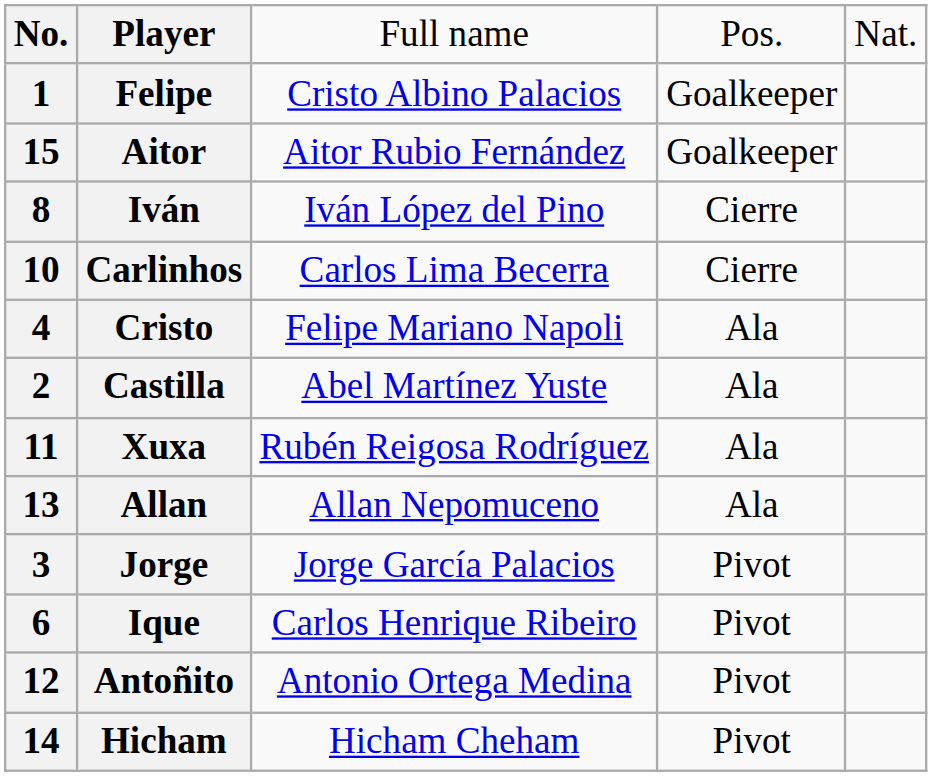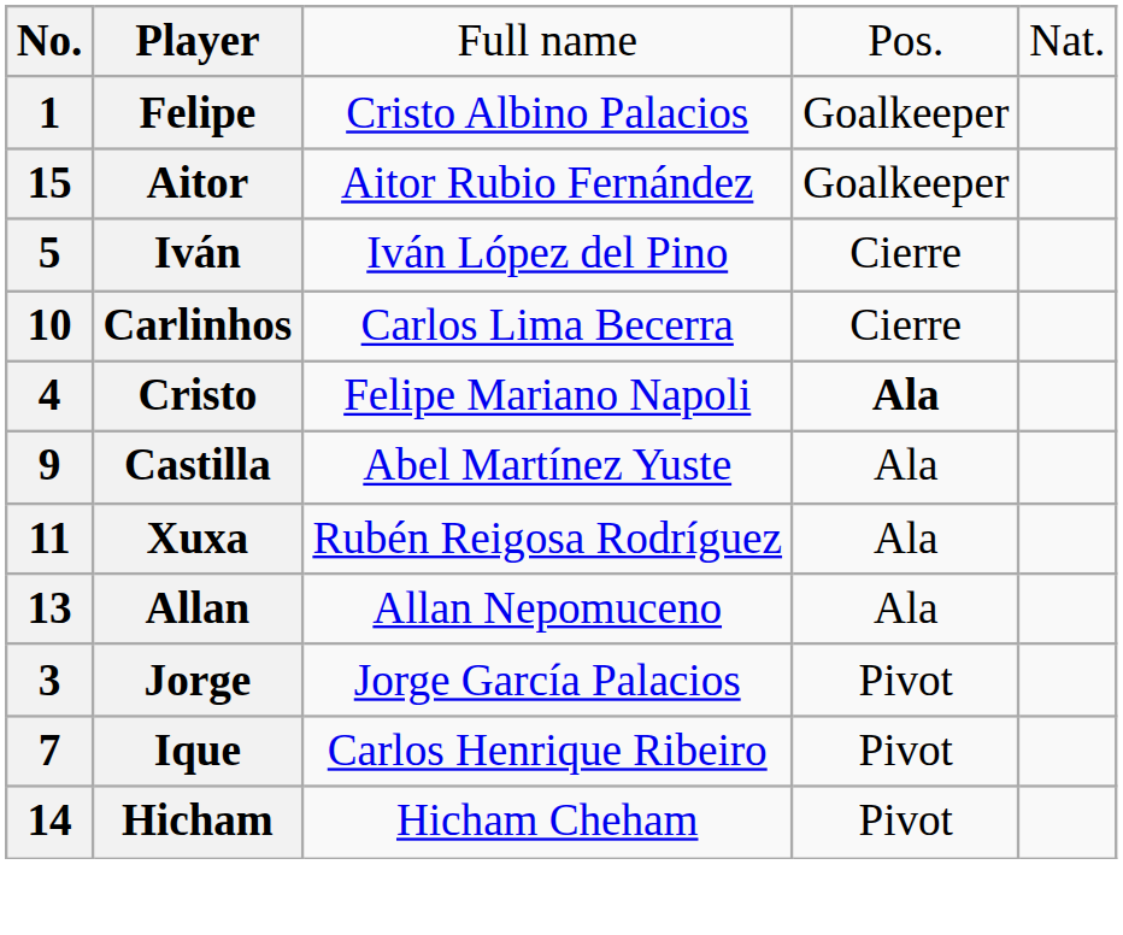Iván | column 1: 8 -> 5
Cristo | column 4: normal -> bold
Castilla | column 1: 2 -> 9
Ique | column 1: 6 -> 7
- row: 12 | Antoñito | Antonio Ortega Medina | Pivot
